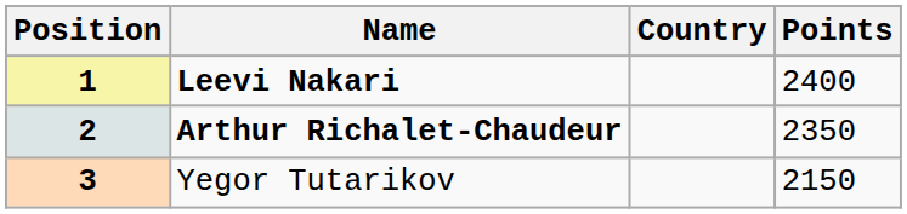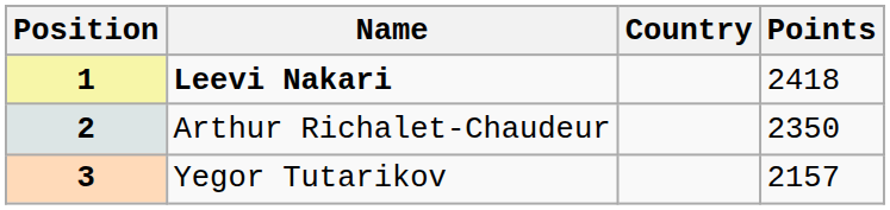1 | Points: 2400 -> 2418
2 | Name: bold -> normal
3 | Points: 2150 -> 2157
